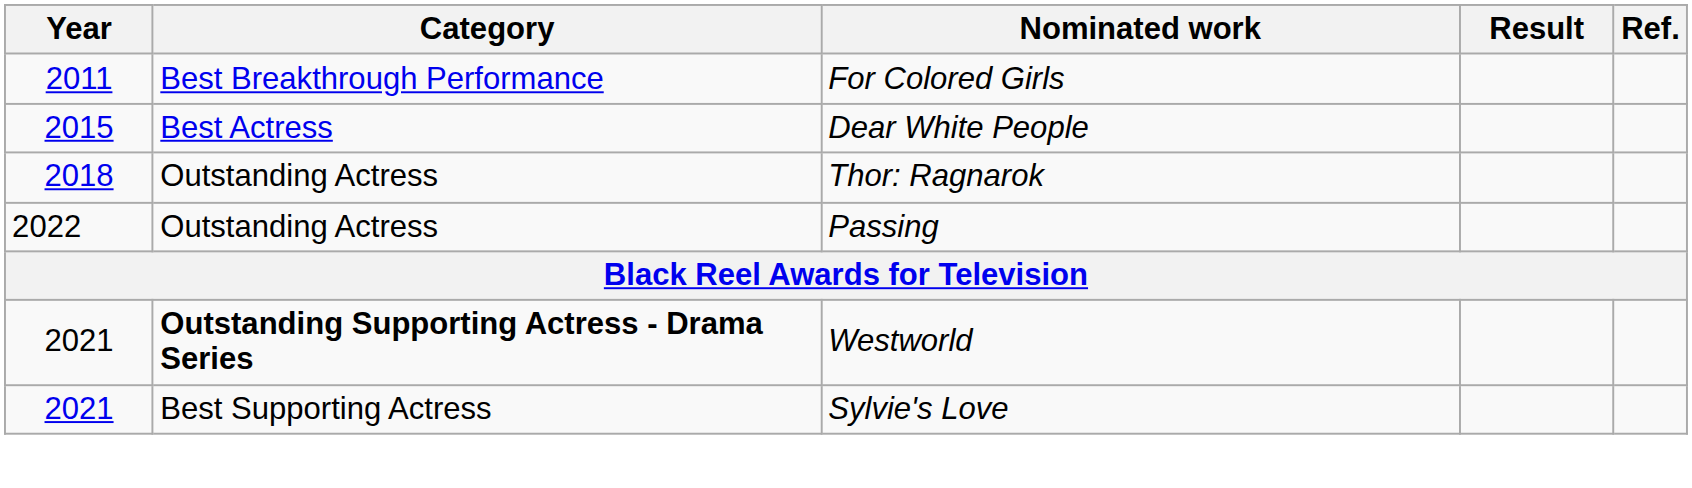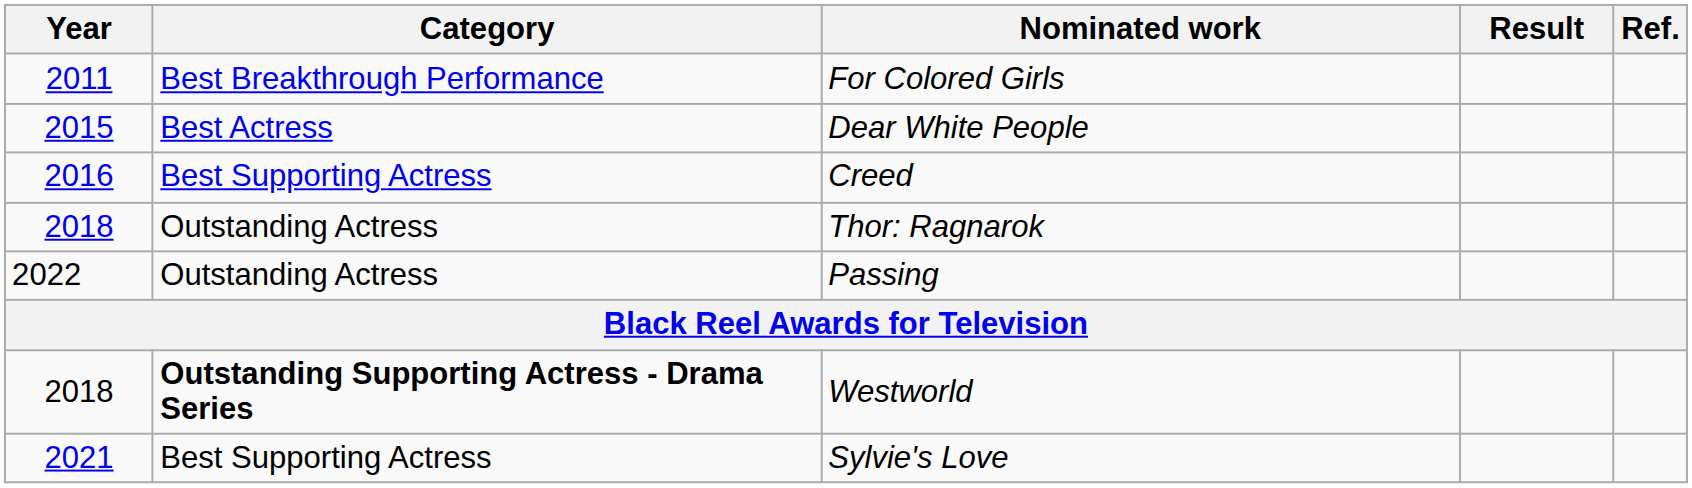+ row: 2016 | Best Supporting Actress | Creed
Westworld | Year: 2021 -> 2018
